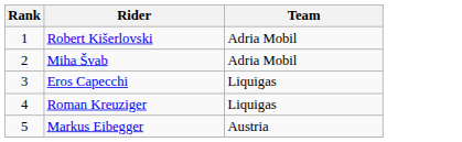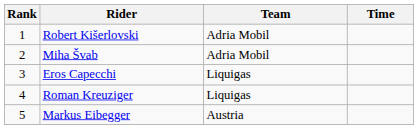+ column: Time
